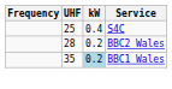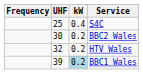BBC2 Wales | UHF: 28 -> 30
+ row: 32 | 0.2 | HTV Wales
BBC1 Wales | UHF: 35 -> 39
